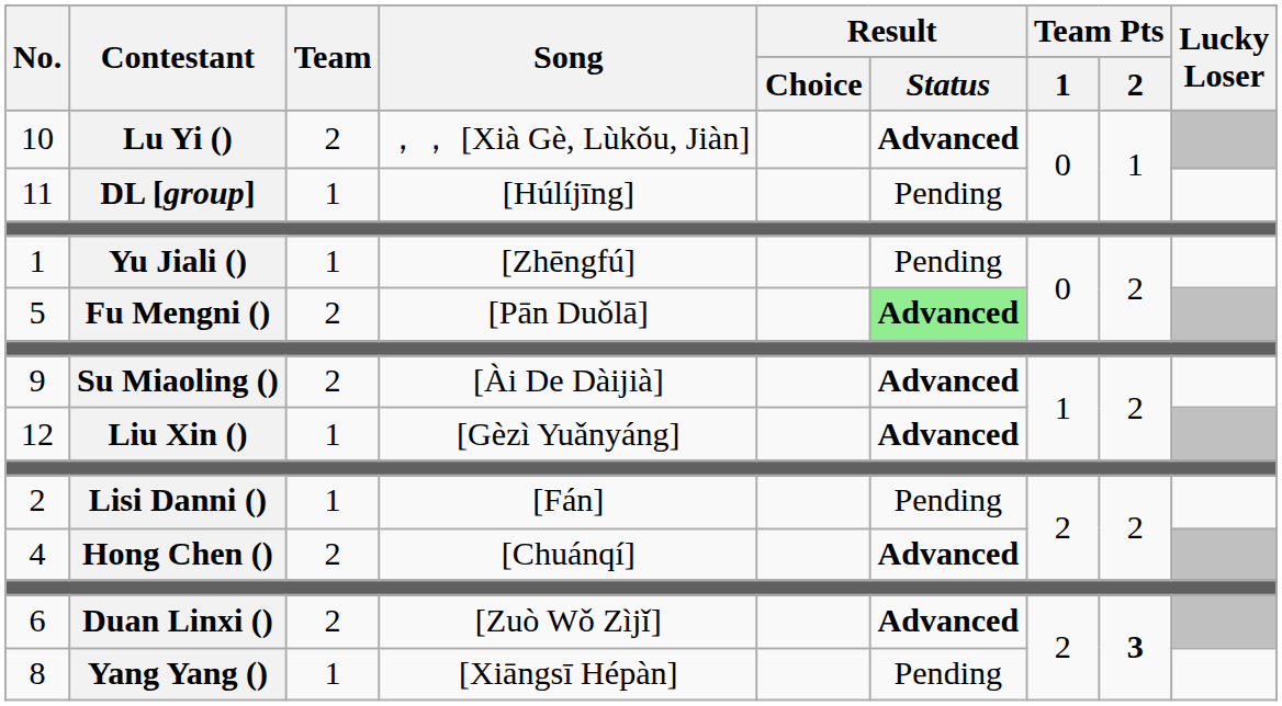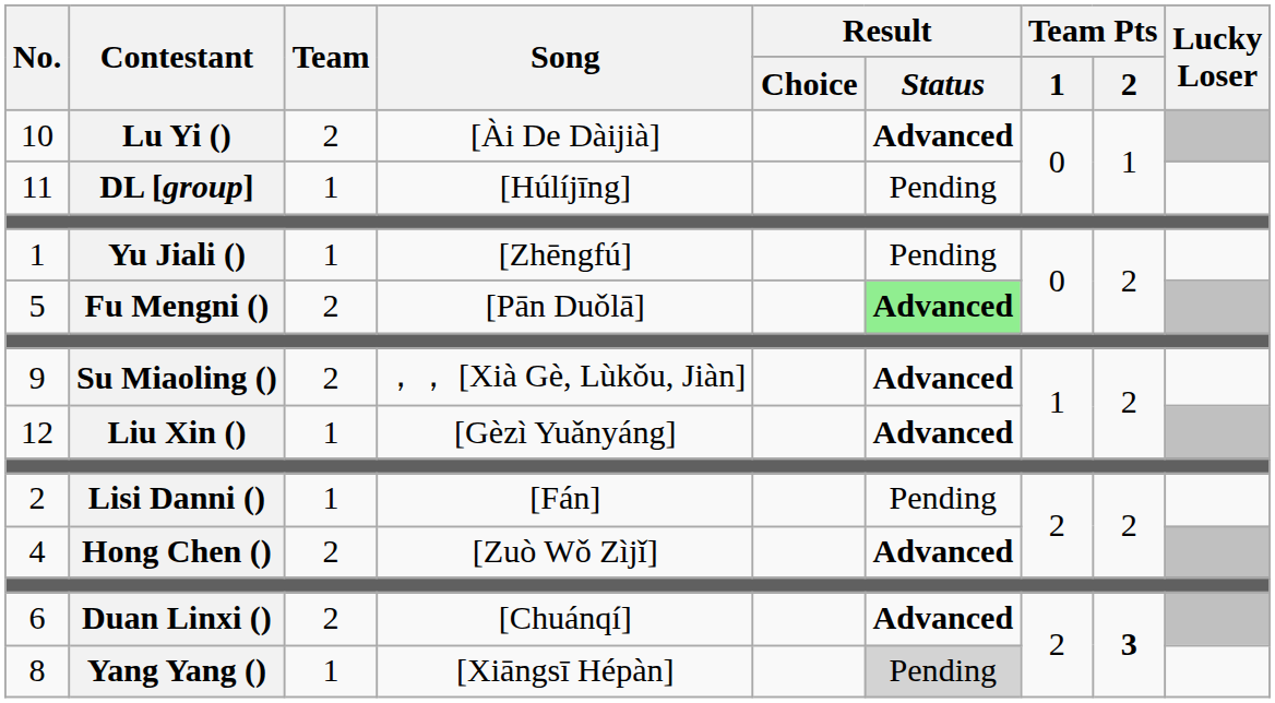10 | Song: ，， [Xià Gè, Lùkǒu, Jiàn] -> [Ài De Dàijià]
9 | Song: [Ài De Dàijià] -> ，， [Xià Gè, Lùkǒu, Jiàn]
4 | Song: [Chuánqí] -> [Zuò Wǒ Zìjǐ]
6 | Song: [Zuò Wǒ Zìjǐ] -> [Chuánqí]
8 | Result / Status: no background -> lightgrey background
